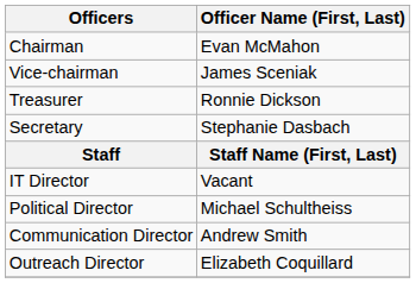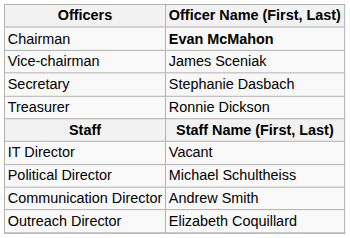Chairman | Officer Name (First, Last): normal -> bold
rows swapped: Secretary <-> Treasurer
